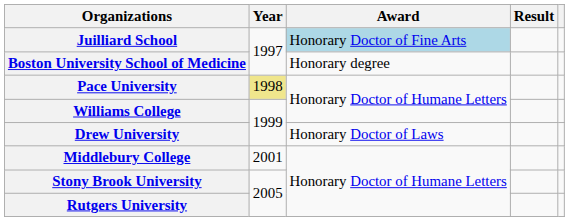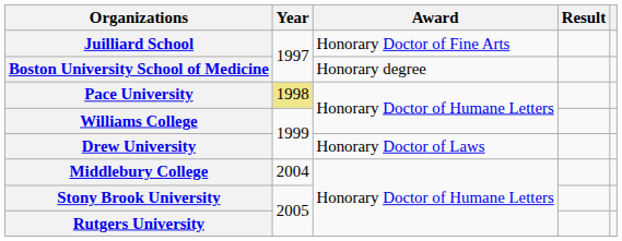Juilliard School | Award: lightblue background -> no background
Middlebury College | Year: 2001 -> 2004
